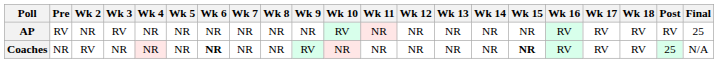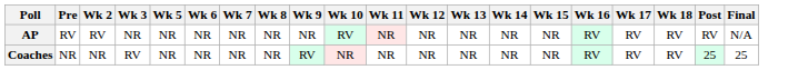- column: Wk 4 | NR | NR
AP | Wk 2: NR -> RV
AP | Wk 3: RV -> NR
AP | Final: 25 -> N/A
Coaches | Wk 2: RV -> NR
Coaches | Wk 3: NR -> RV
Coaches | Wk 6: bold -> normal
Coaches | Wk 15: bold -> normal
Coaches | Final: N/A -> 25
